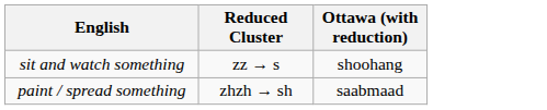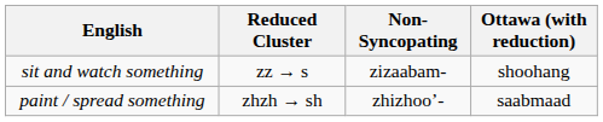+ column: Non-Syncopating | zizaabam- | zhizhoo’-
